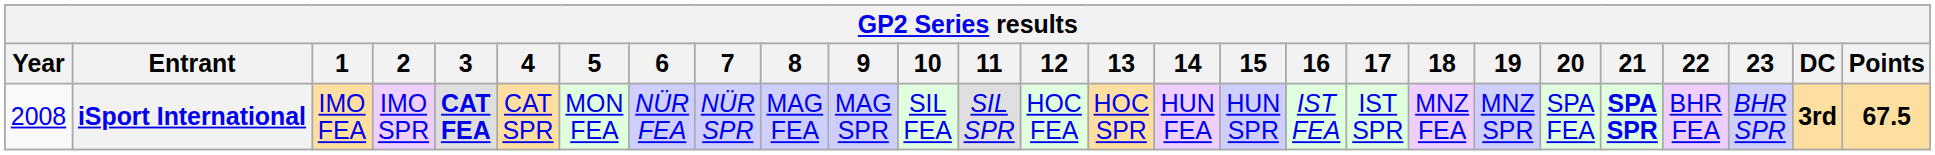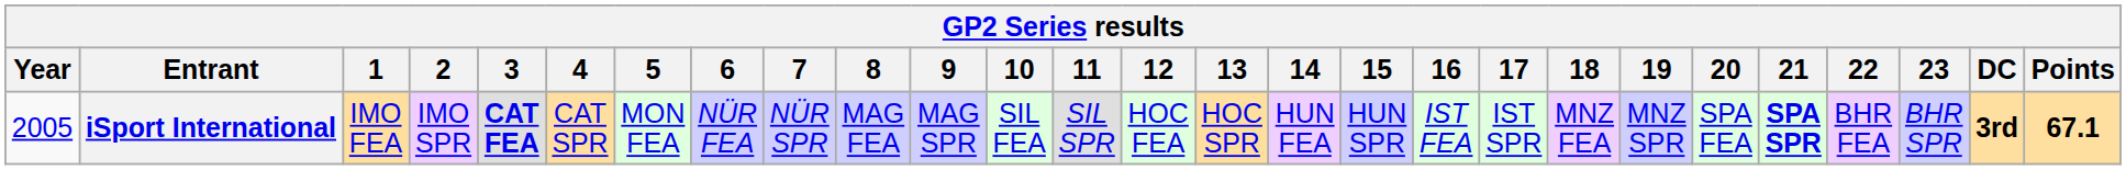iSport International | Year: 2008 -> 2005
iSport International | Points: 67.5 -> 67.1
